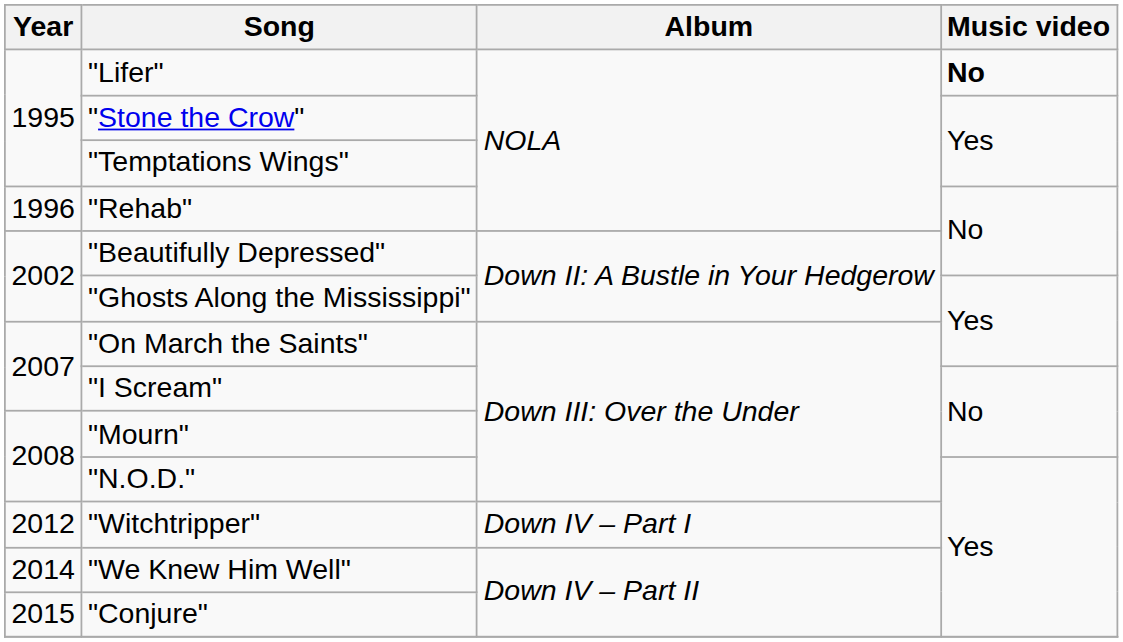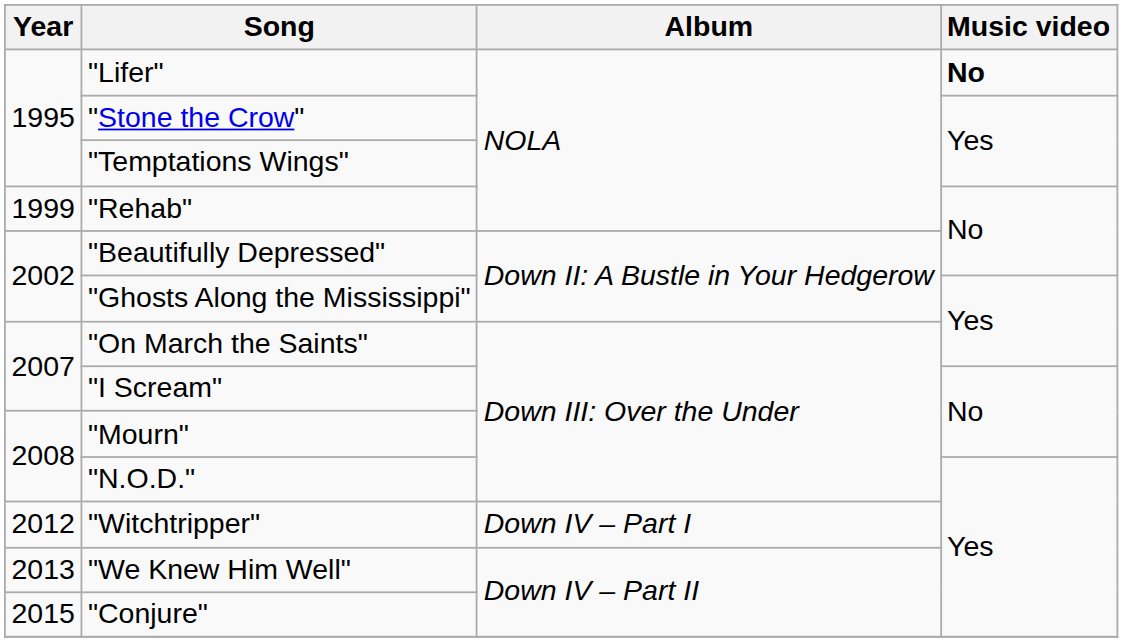"Rehab" | Year: 1996 -> 1999
"We Knew Him Well" | Year: 2014 -> 2013
